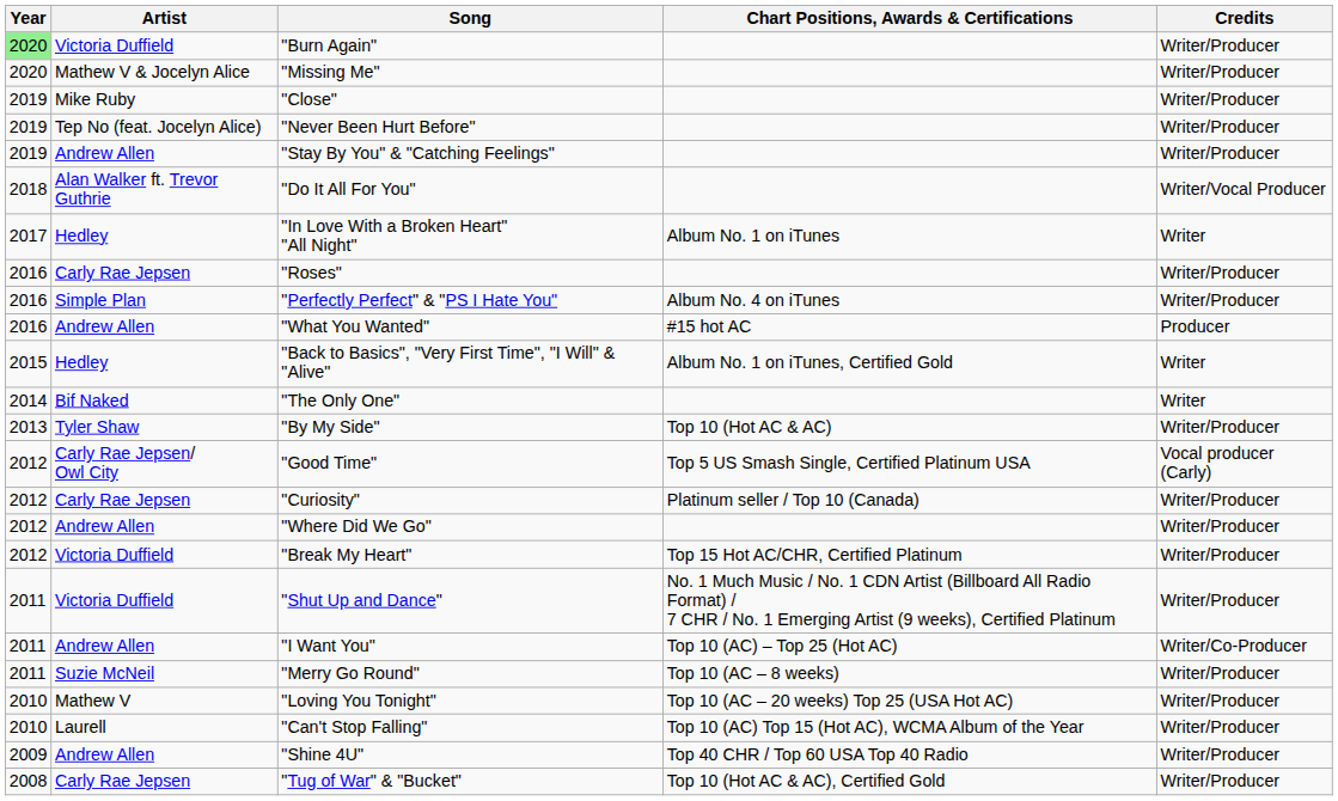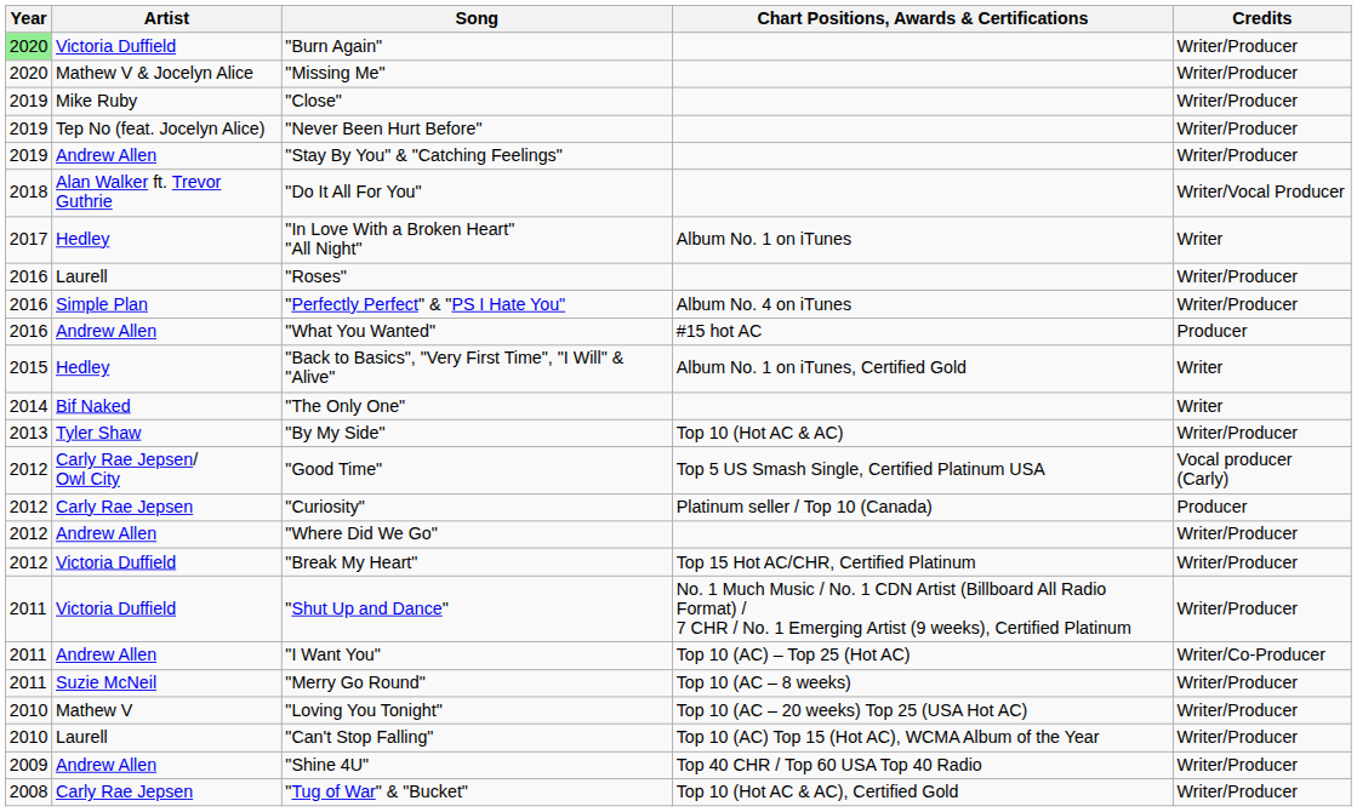"Roses" | Artist: Carly Rae Jepsen -> Laurell
"Curiosity" | Credits: Writer/Producer -> Producer
